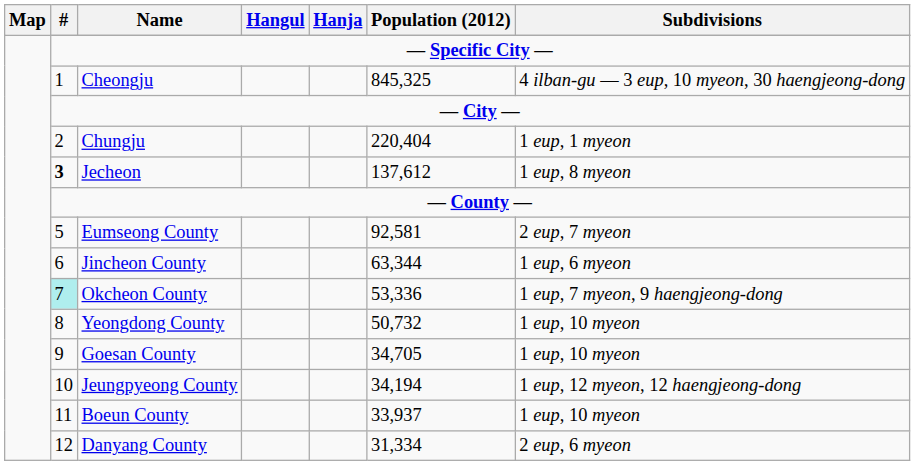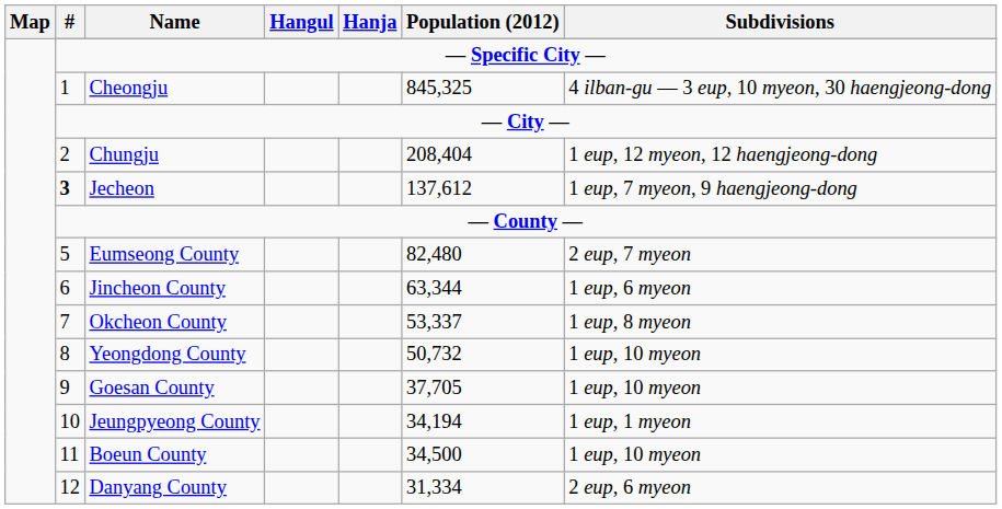Chungju | Population (2012): 220,404 -> 208,404
Chungju | Subdivisions: 1 eup, 1 myeon -> 1 eup, 12 myeon, 12 haengjeong-dong
Jecheon | Subdivisions: 1 eup, 8 myeon -> 1 eup, 7 myeon, 9 haengjeong-dong
Eumseong County | Population (2012): 92,581 -> 82,480
Okcheon County | #: paleturquoise background -> no background
Okcheon County | Population (2012): 53,336 -> 53,337
Okcheon County | Subdivisions: 1 eup, 7 myeon, 9 haengjeong-dong -> 1 eup, 8 myeon
Goesan County | Population (2012): 34,705 -> 37,705
Jeungpyeong County | Subdivisions: 1 eup, 12 myeon, 12 haengjeong-dong -> 1 eup, 1 myeon
Boeun County | Population (2012): 33,937 -> 34,500
